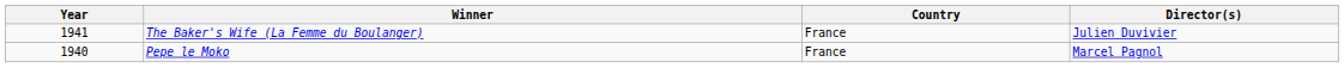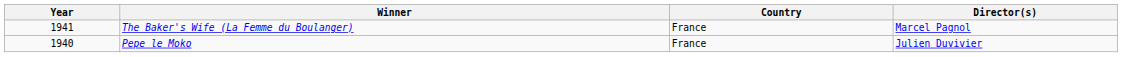The Baker's Wife (La Femme du Boulanger) | Director(s): Julien Duvivier -> Marcel Pagnol
Pepe le Moko | Director(s): Marcel Pagnol -> Julien Duvivier
